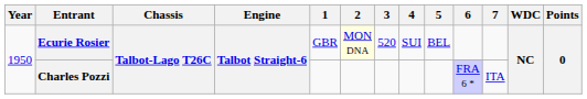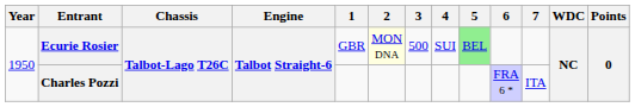Ecurie Rosier | 3: 520 -> 500
Ecurie Rosier | 5: no background -> lightgreen background
